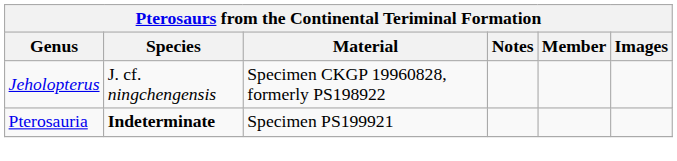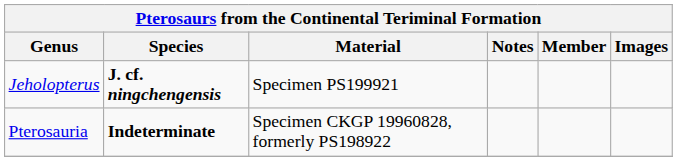Jeholopterus | Species: normal -> bold
Jeholopterus | Material: Specimen CKGP 19960828, formerly PS198922 -> Specimen PS199921
Pterosauria | Material: Specimen PS199921 -> Specimen CKGP 19960828, formerly PS198922
